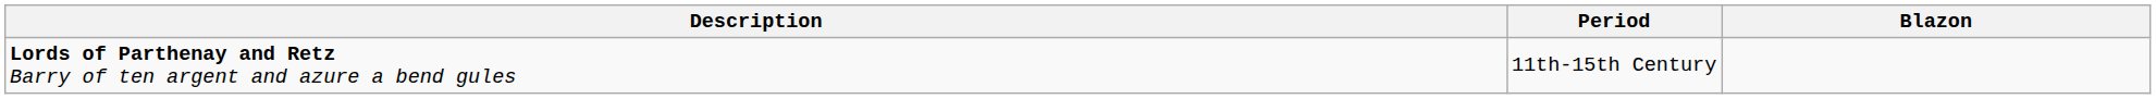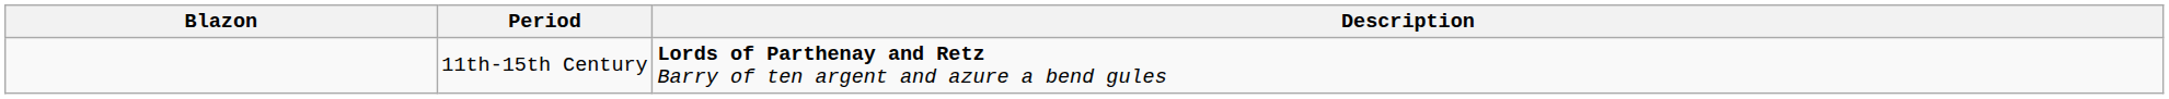columns swapped: Blazon <-> Description
